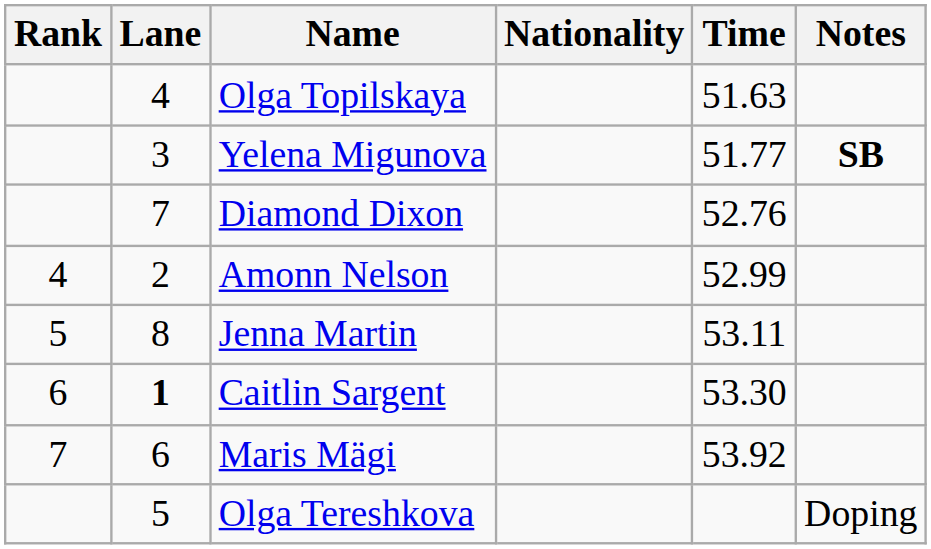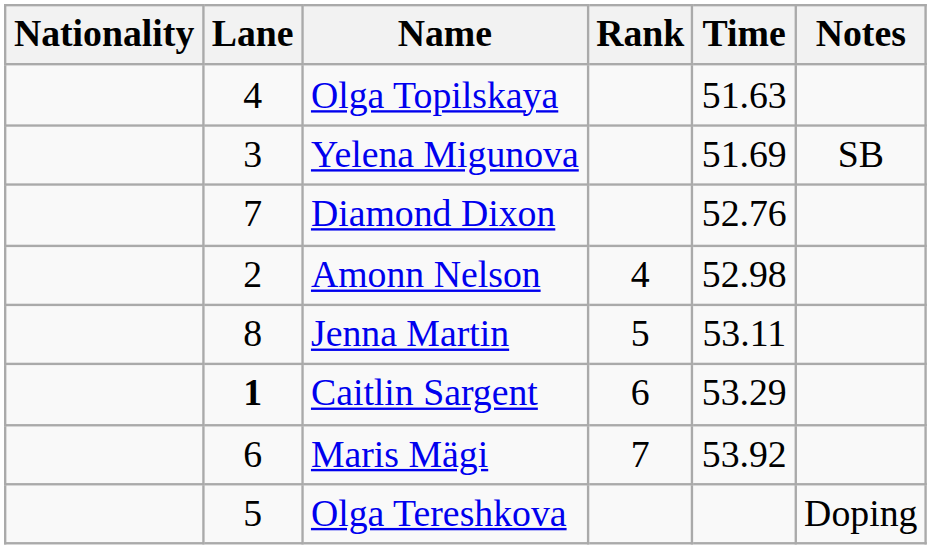columns swapped: Rank <-> Nationality
Yelena Migunova | Time: 51.77 -> 51.69
Yelena Migunova | Notes: bold -> normal
Amonn Nelson | Time: 52.99 -> 52.98
Caitlin Sargent | Time: 53.30 -> 53.29
